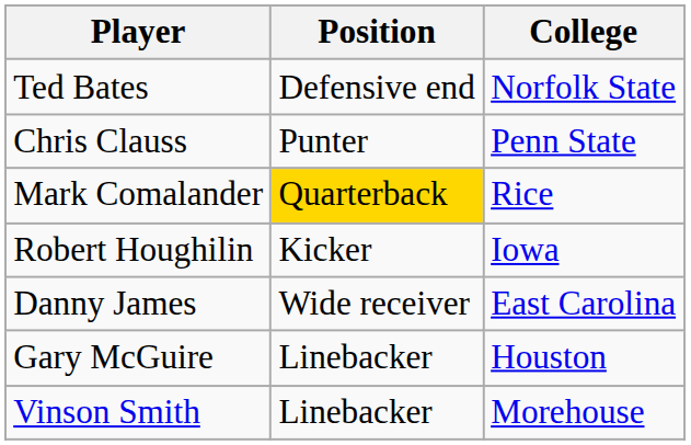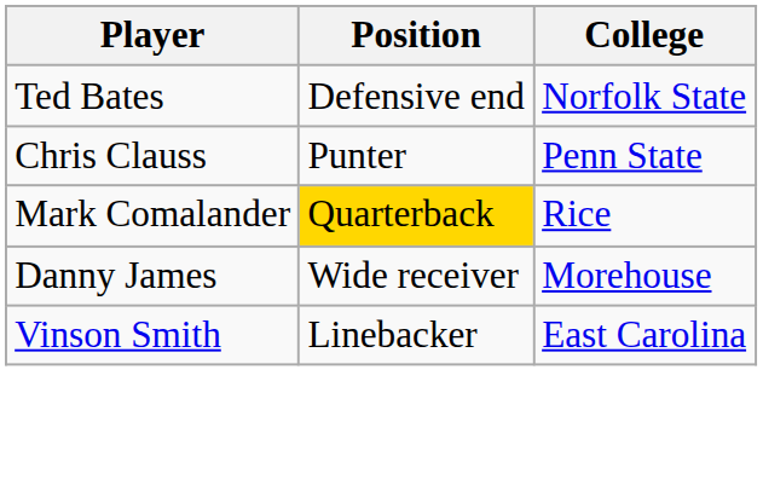- row: Robert Houghilin | Kicker | Iowa
Danny James | College: East Carolina -> Morehouse
- row: Gary McGuire | Linebacker | Houston
Vinson Smith | College: Morehouse -> East Carolina
